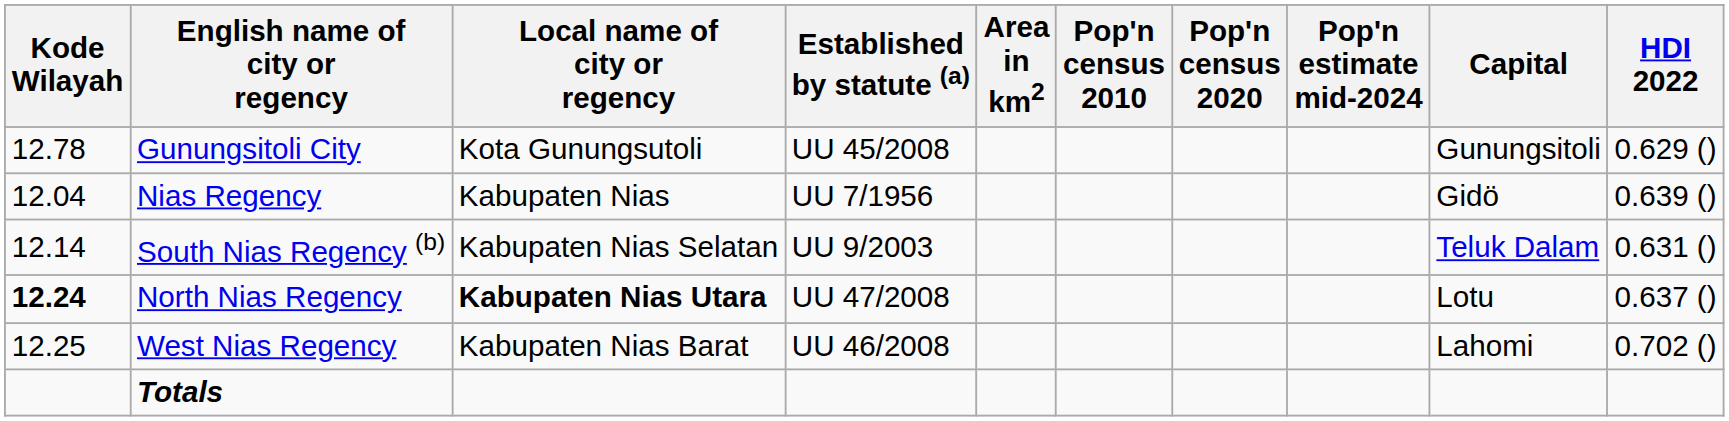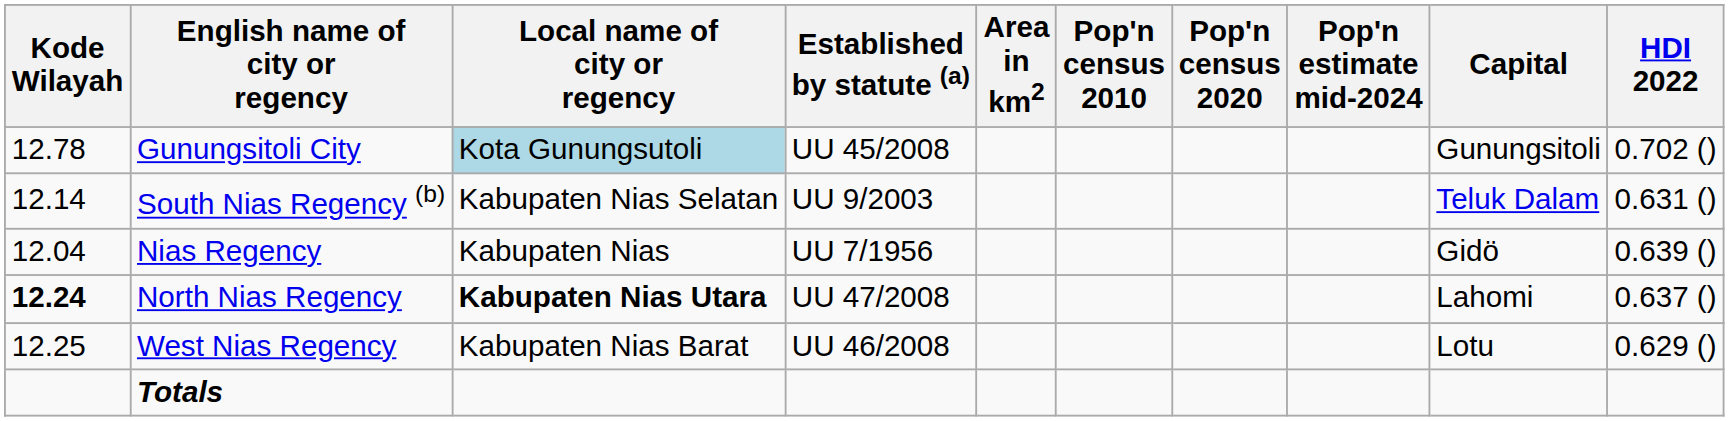Gunungsitoli City | Local name of city or regency: no background -> lightblue background
Gunungsitoli City | HDI 2022: 0.629 () -> 0.702 ()
rows swapped: Nias Regency <-> South Nias Regency (b)
North Nias Regency | Capital: Lotu -> Lahomi
West Nias Regency | Capital: Lahomi -> Lotu
West Nias Regency | HDI 2022: 0.702 () -> 0.629 ()
